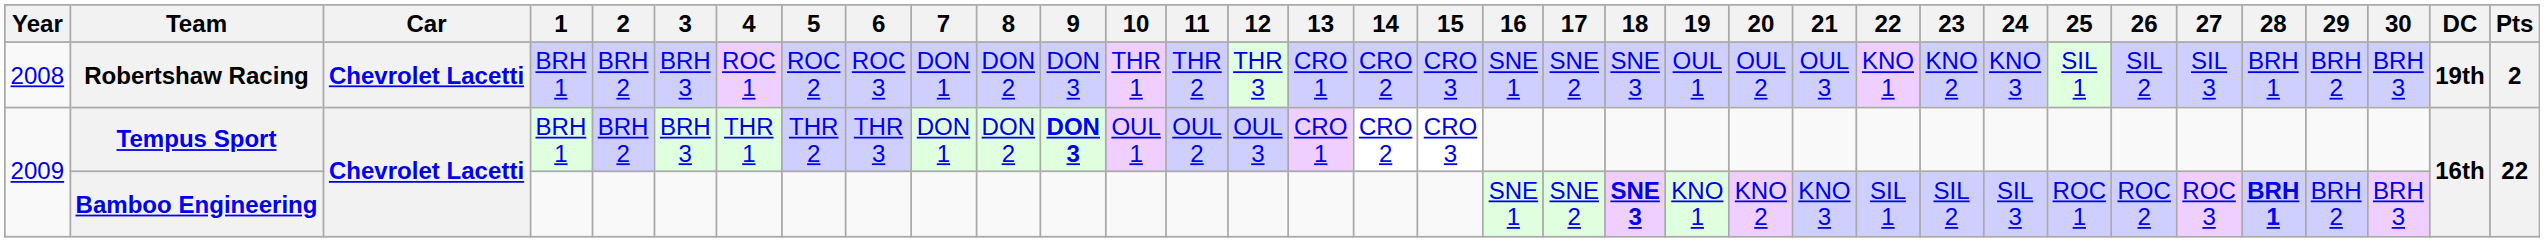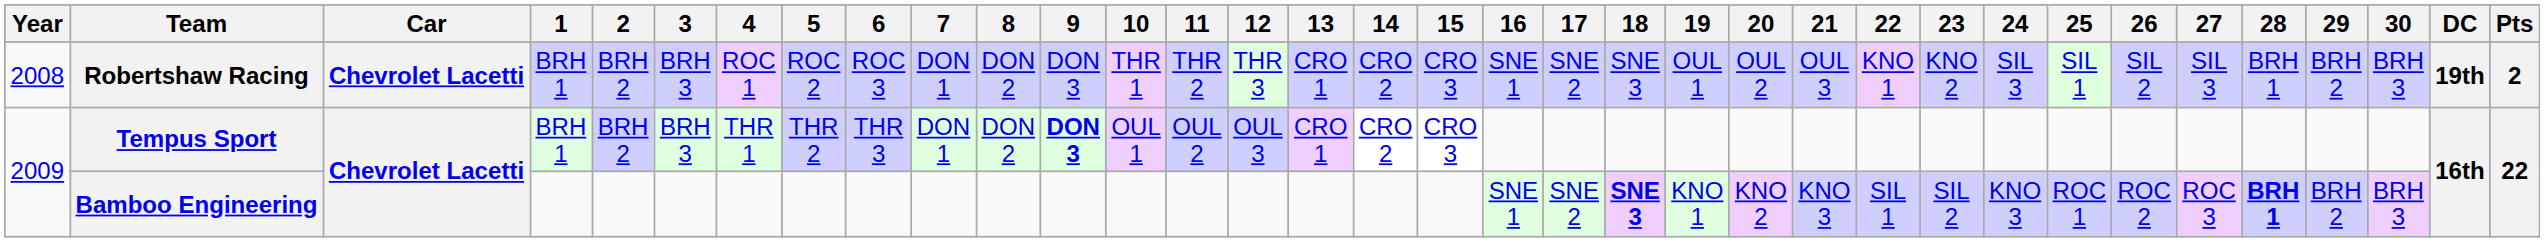Robertshaw Racing | 24: KNO 3 -> SIL 3
Bamboo Engineering | 24: SIL 3 -> KNO 3
